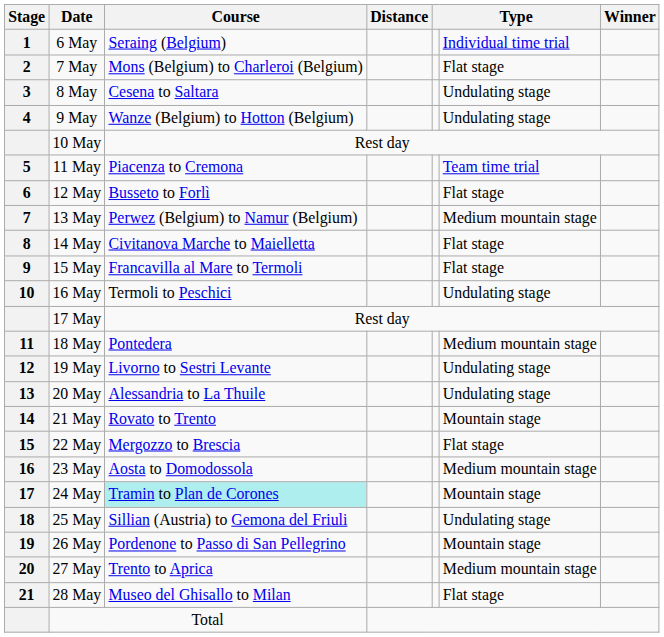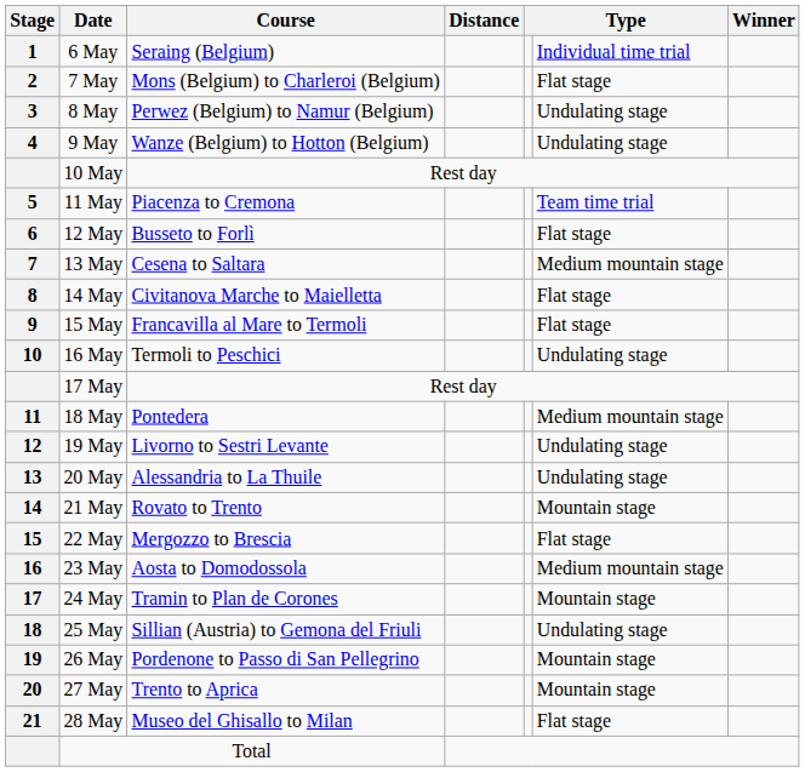8 May | Course: Cesena to Saltara -> Perwez (Belgium) to Namur (Belgium)
13 May | Course: Perwez (Belgium) to Namur (Belgium) -> Cesena to Saltara
24 May | Course: paleturquoise background -> no background
27 May | column 6: Medium mountain stage -> Mountain stage
